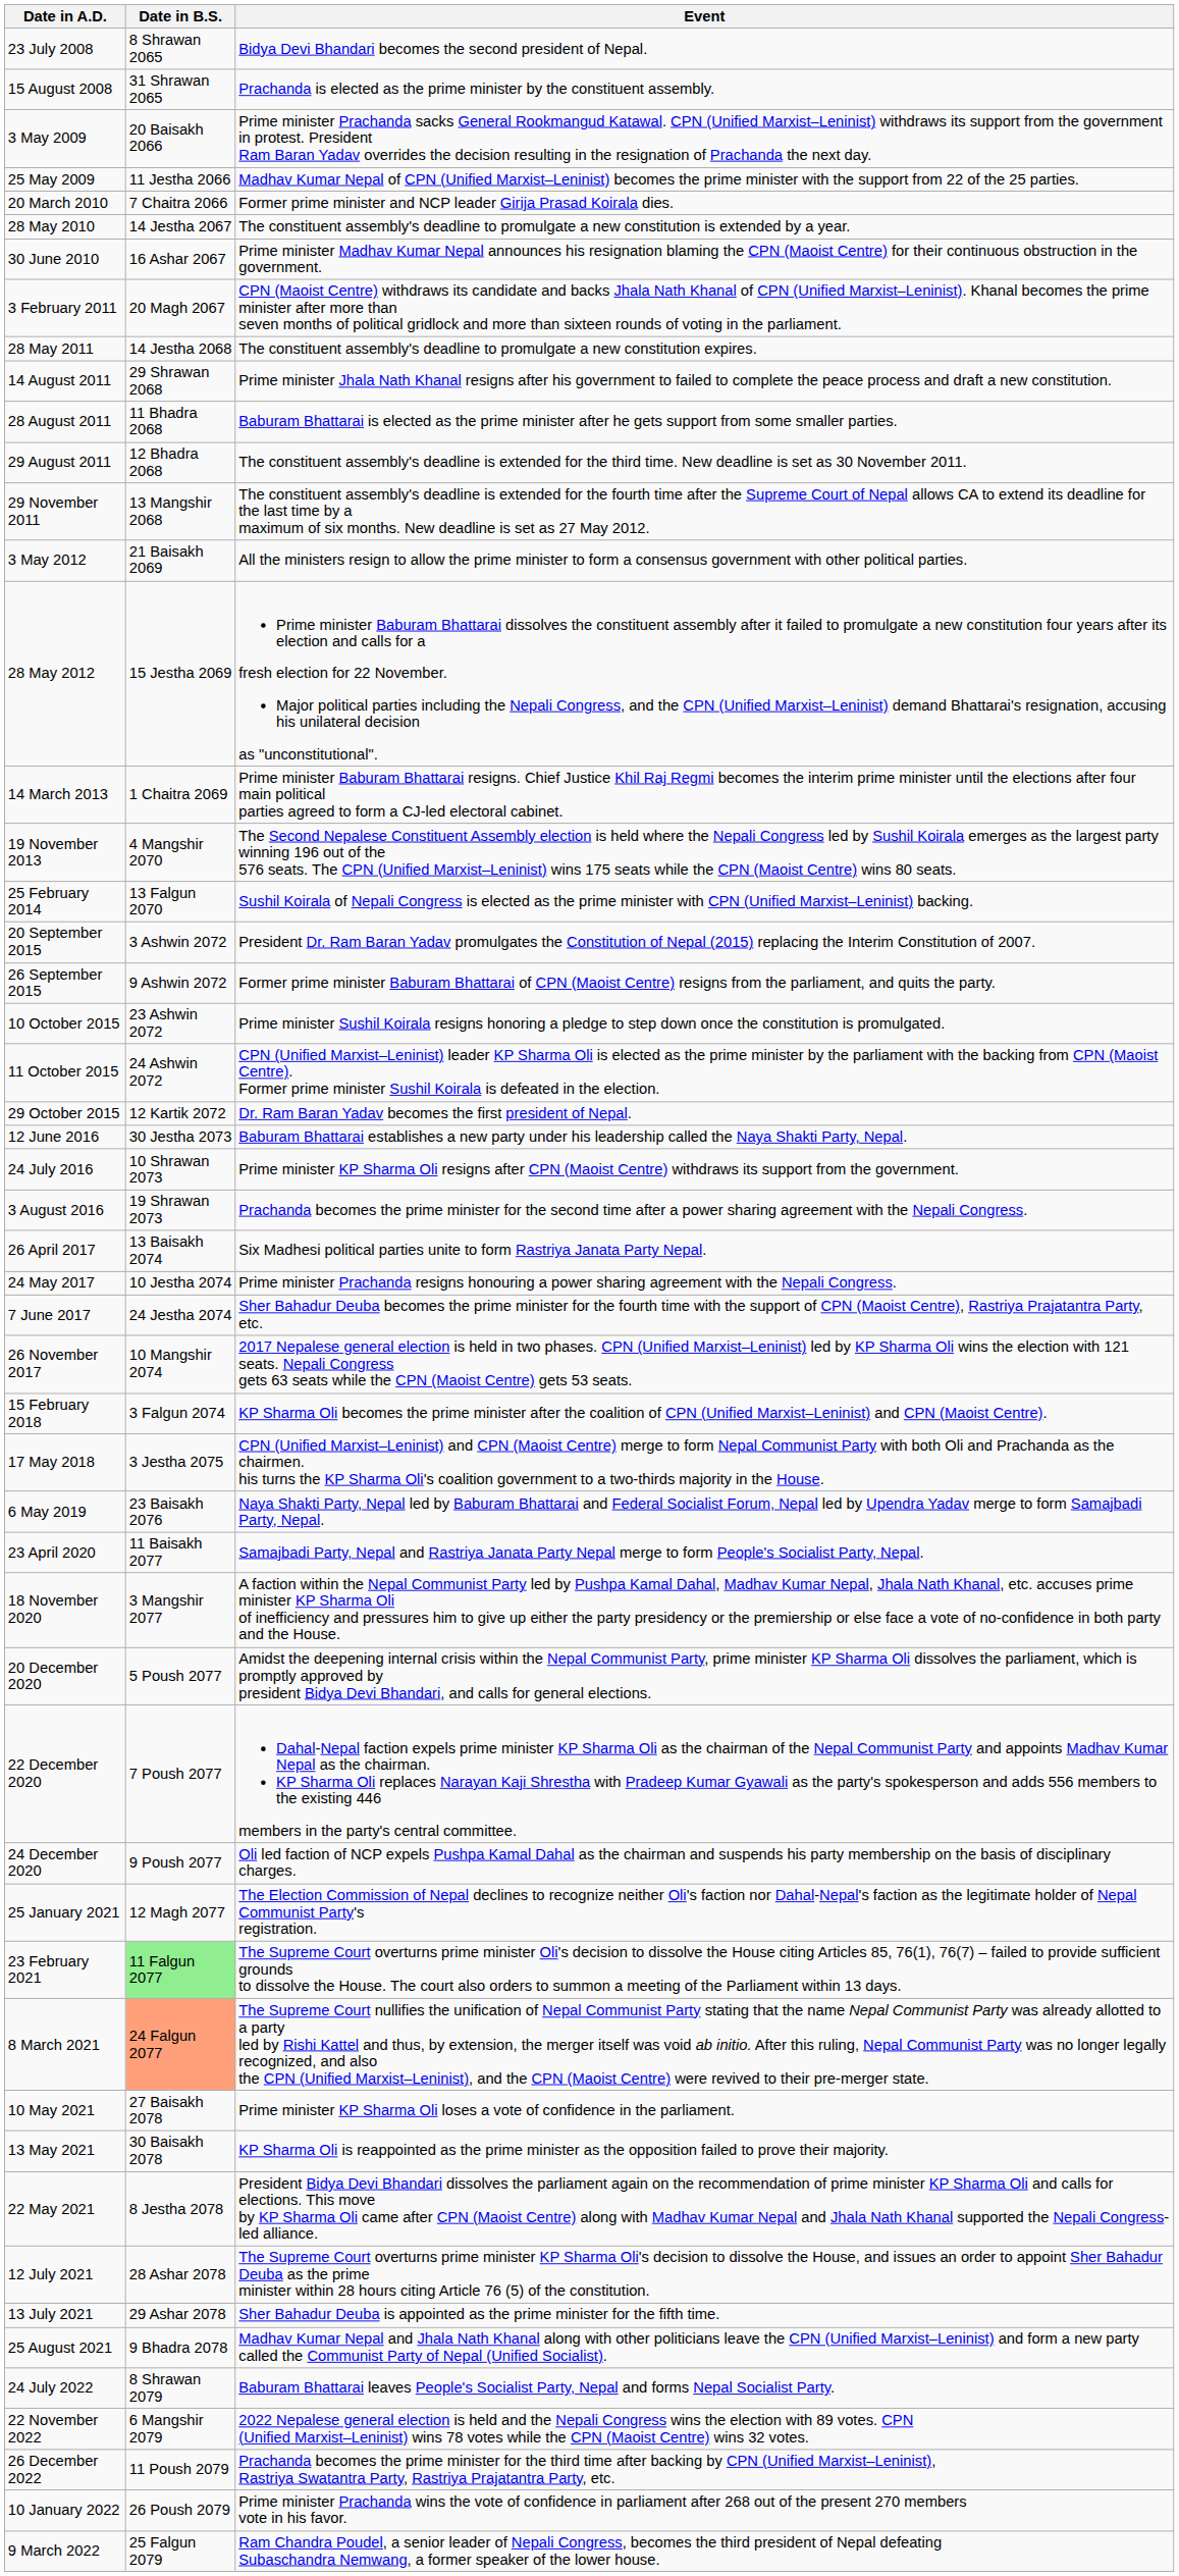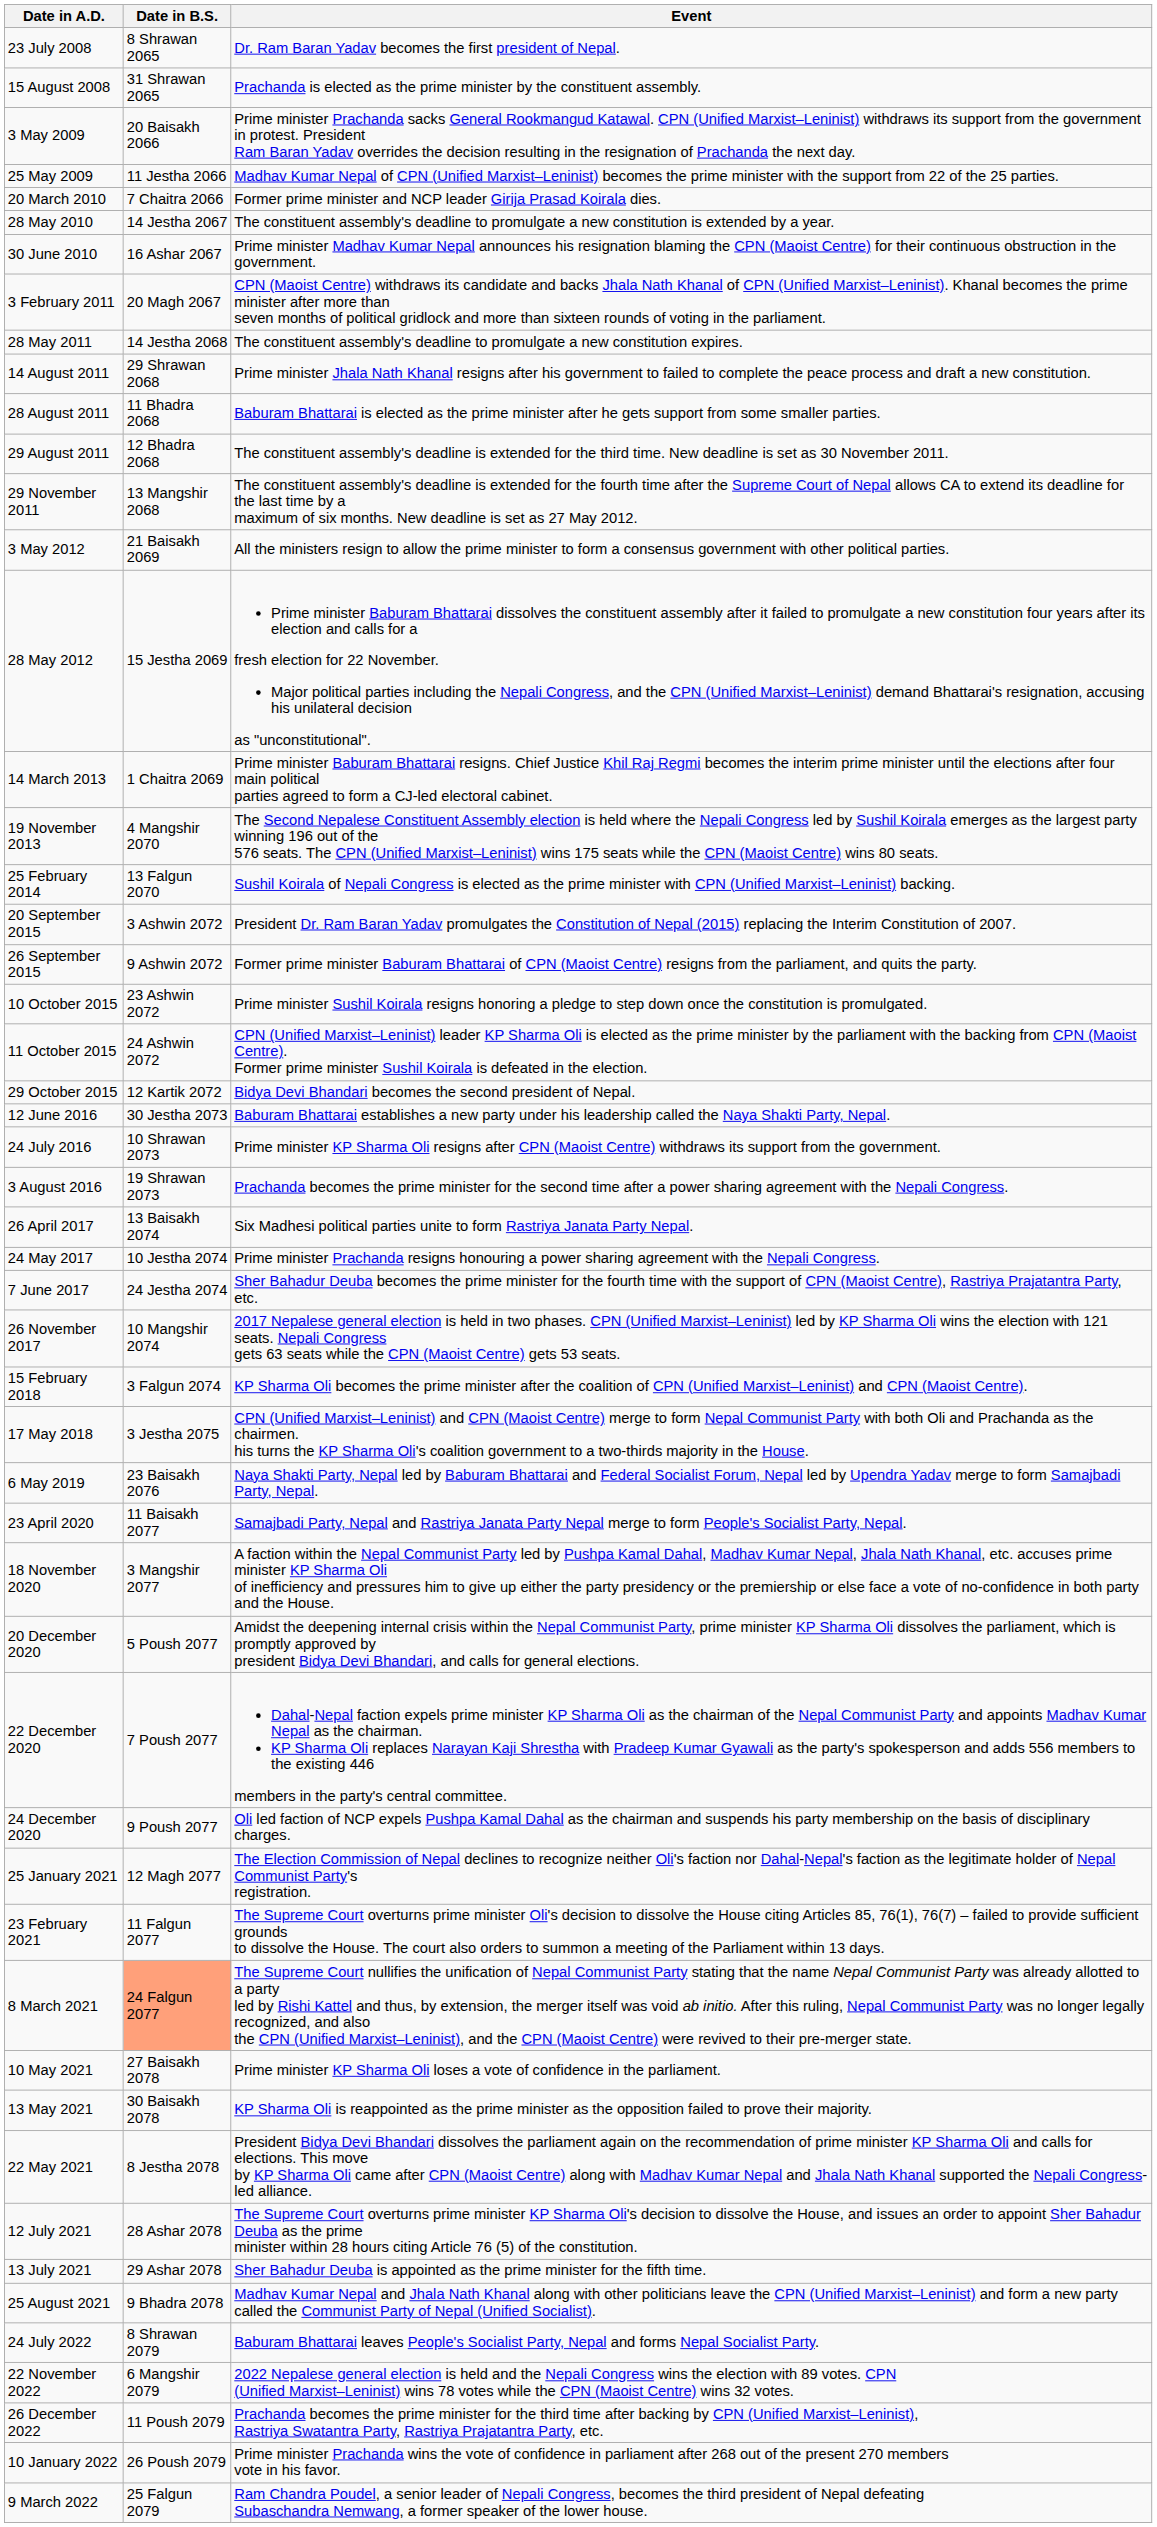23 July 2008 | Event: Bidya Devi Bhandari becomes the second president of Nepal. -> Dr. Ram Baran Yadav becomes the first president of Nepal.
29 October 2015 | Event: Dr. Ram Baran Yadav becomes the first president of Nepal. -> Bidya Devi Bhandari becomes the second president of Nepal.
23 February 2021 | Date in B.S.: lightgreen background -> no background
